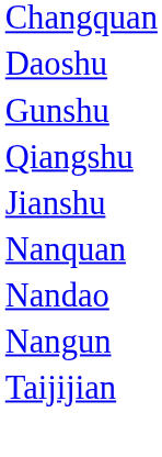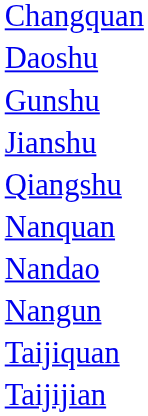rows swapped: Jianshu <-> Qiangshu
+ row: Taijiquan
